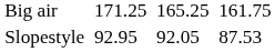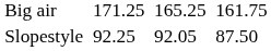Slopestyle | column 3: 92.95 -> 92.25
Slopestyle | column 7: 87.53 -> 87.50
